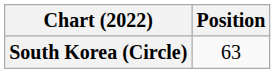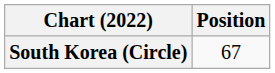South Korea (Circle) | Position: 63 -> 67
